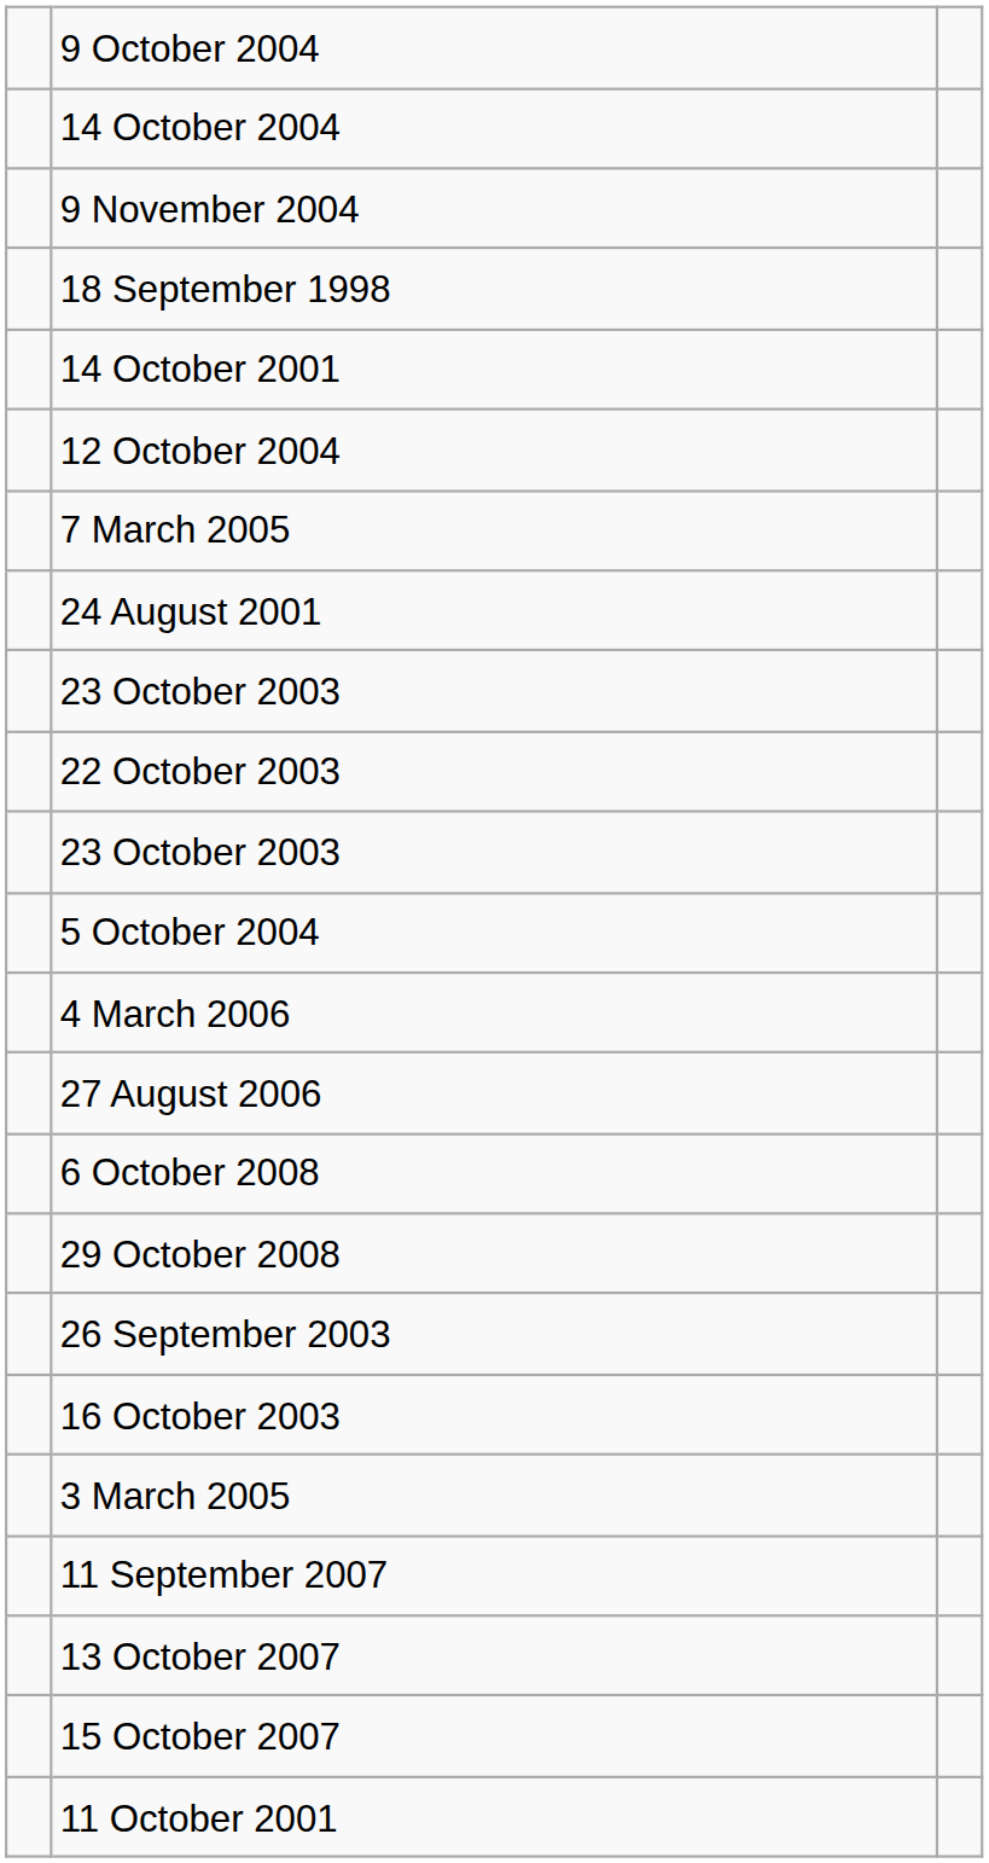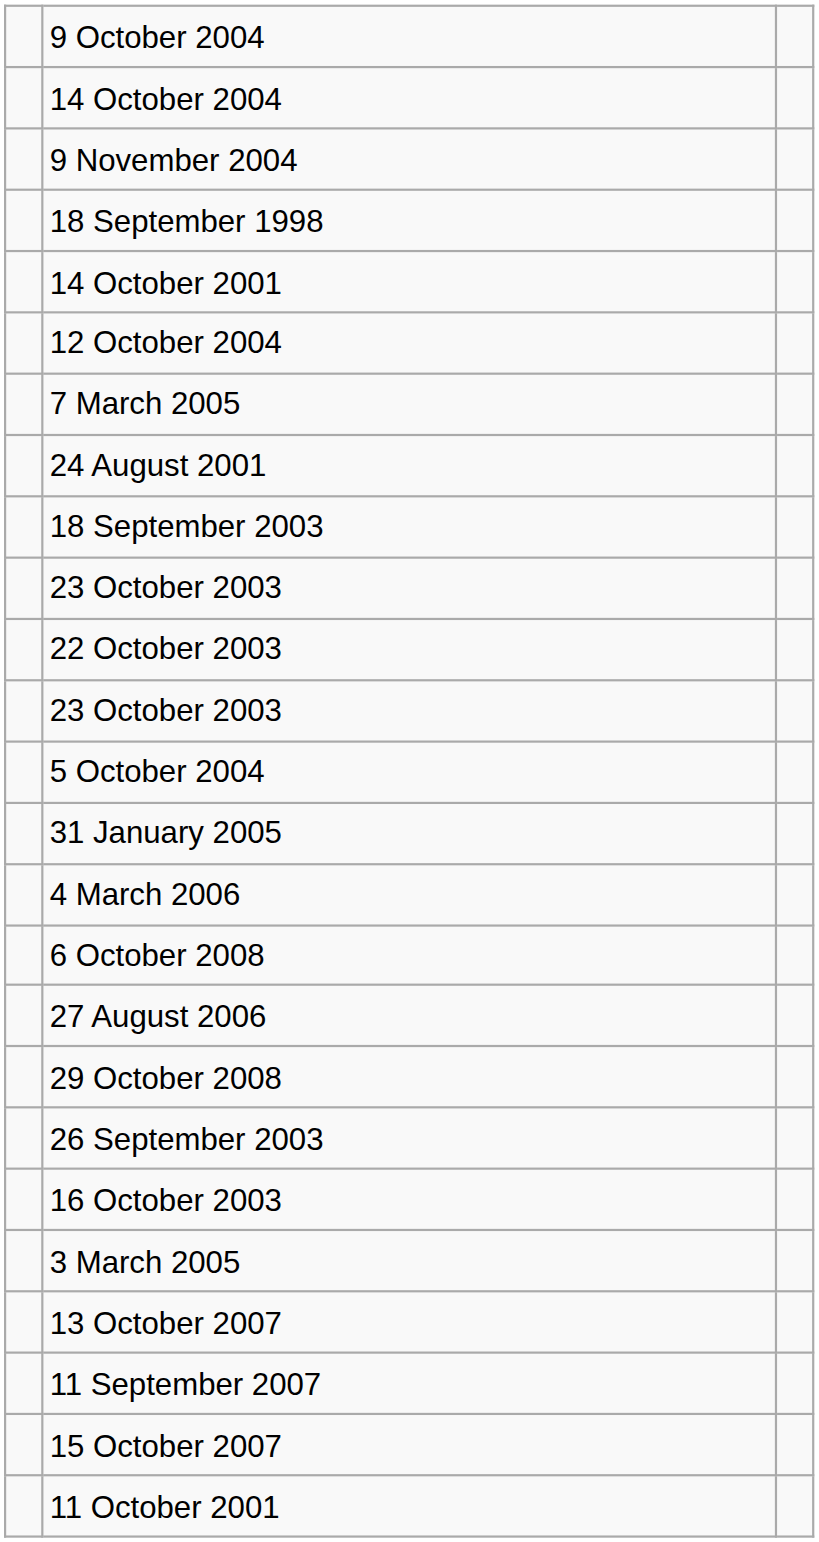+ row: 18 September 2003
+ row: 31 January 2005
rows swapped: 27 August 2006 <-> 6 October 2008
rows swapped: 11 September 2007 <-> 13 October 2007
